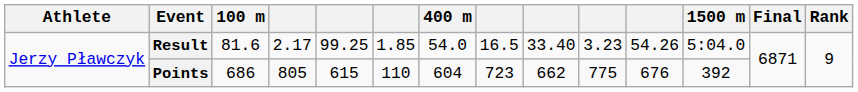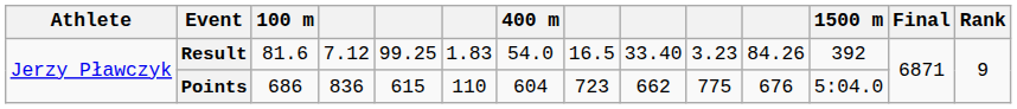Result | column 4: 2.17 -> 7.12
Result | column 6: 1.85 -> 1.83
Result | column 11: 54.26 -> 84.26
Result | 1500 m: 5:04.0 -> 392
Points | column 4: 805 -> 836
Points | 1500 m: 392 -> 5:04.0
